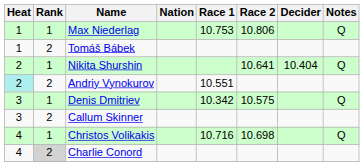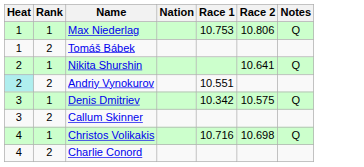- column: Decider | 10.404
Charlie Conord | Rank: lightgrey background -> no background
